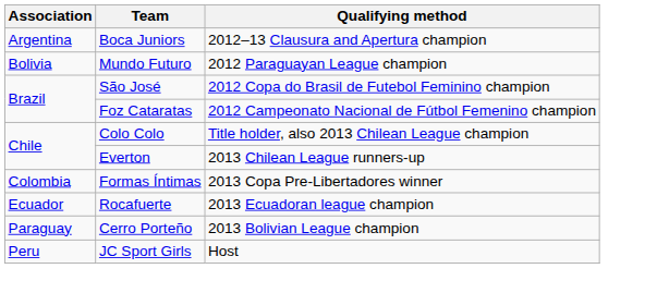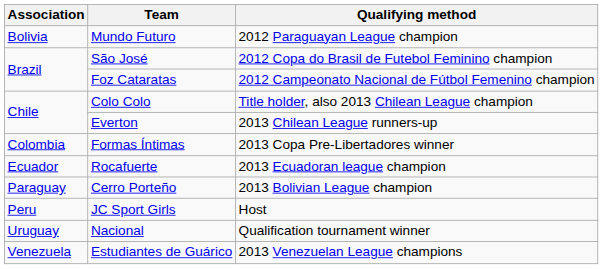- row: Argentina | Boca Juniors | 2012–13 Clausura and Apertura champion
+ row: Uruguay | Nacional | Qualification tournament winner
+ row: Venezuela | Estudiantes de Guárico | 2013 Venezuelan League champions
